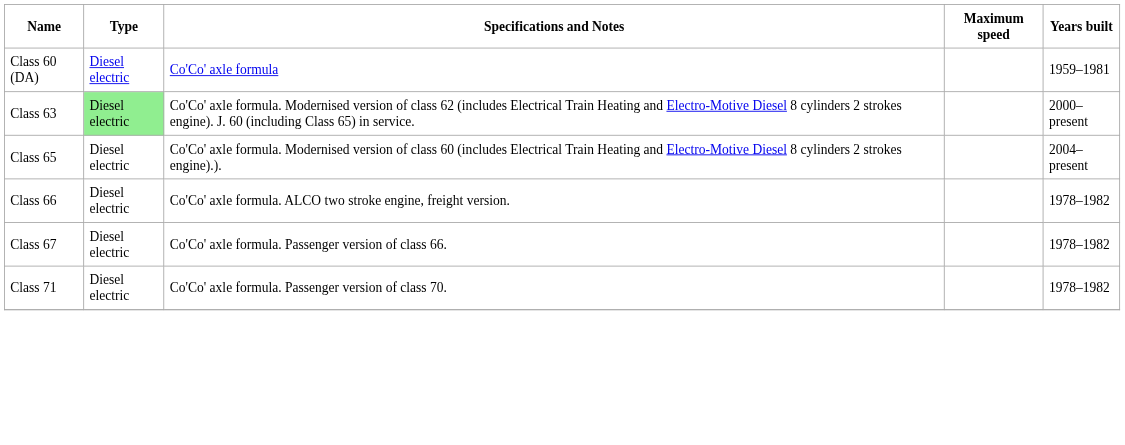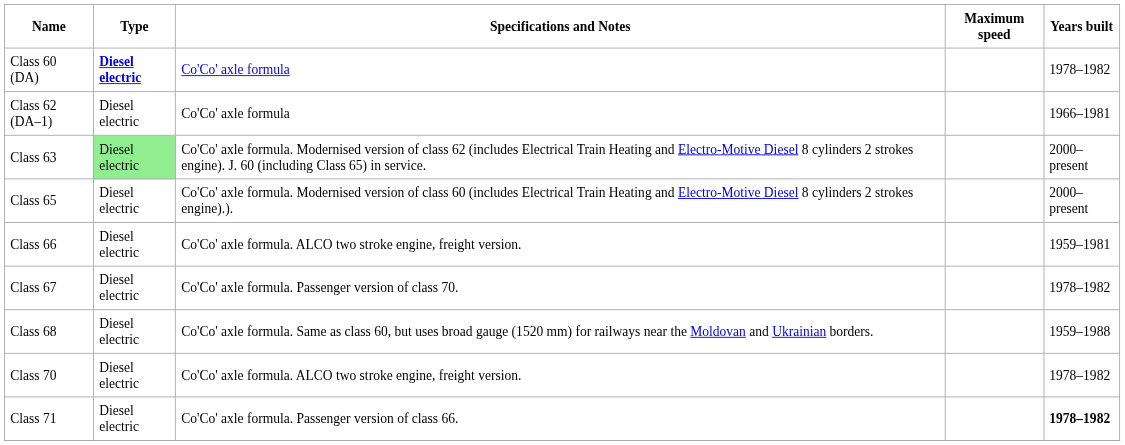Class 60 (DA) | Type: normal -> bold
Class 60 (DA) | Years built: 1959–1981 -> 1978–1982
+ row: Class 62 (DA–1) | Diesel electric | Co'Co' axle formula | 1966–1981
Class 65 | Years built: 2004–present -> 2000–present
Class 66 | Years built: 1978–1982 -> 1959–1981
Class 67 | Specifications and Notes: Co'Co' axle formula. Passenger version of class 66. -> Co'Co' axle formula. Passenger version of class 70.
+ row: Class 68 | Diesel electric | Co'Co' axle formula. Same as class 60, but uses broad gauge (1520 mm) for railways near the Moldovan and Ukrainian borders. | 1959–1988
+ row: Class 70 | Diesel electric | Co'Co' axle formula. ALCO two stroke engine, freight version. | 1978–1982
Class 71 | Specifications and Notes: Co'Co' axle formula. Passenger version of class 70. -> Co'Co' axle formula. Passenger version of class 66.
Class 71 | Years built: normal -> bold
